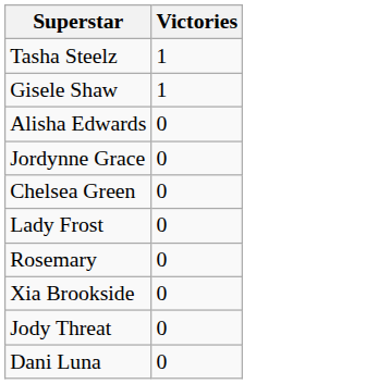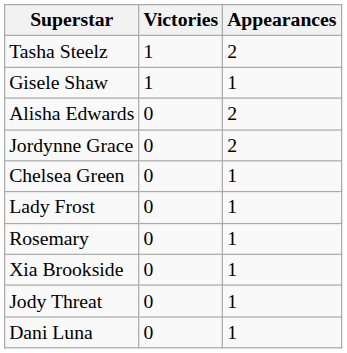+ column: Appearances | 2 | 1 | 2 | 2 | 1 | 1 | 1 | 1 | 1 | 1
